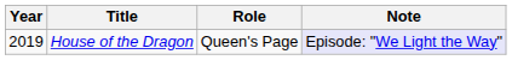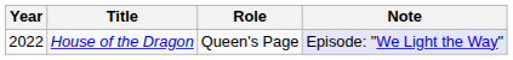House of the Dragon | Year: 2019 -> 2022
